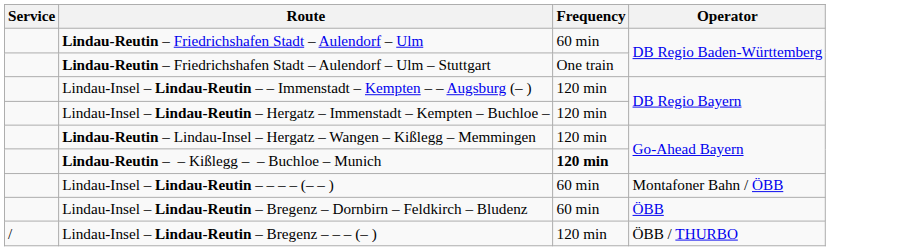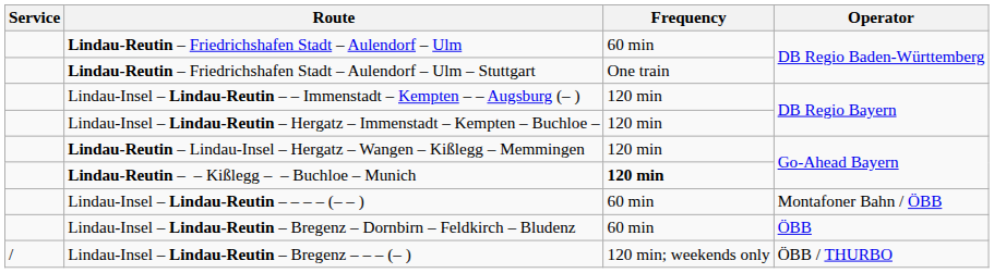Lindau-Insel – Lindau-Reutin – Bregenz – – – (– ) | Frequency: 120 min -> 120 min; weekends only
